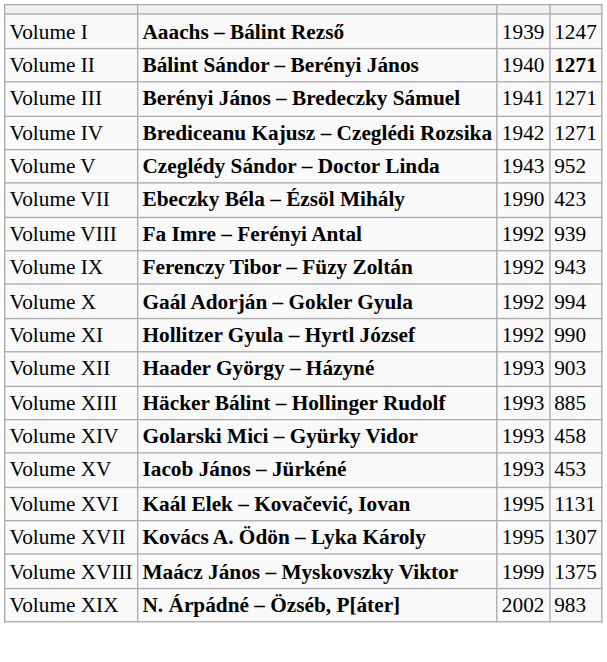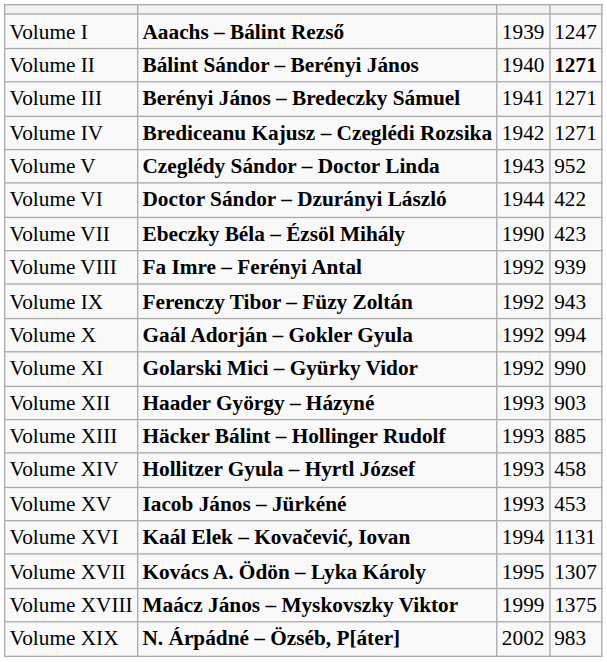+ row: Volume VI | Doctor Sándor – Dzurányi László | 1944 | 422
Volume XI | column 2: Hollitzer Gyula – Hyrtl József -> Golarski Mici – Gyürky Vidor
Volume XIV | column 2: Golarski Mici – Gyürky Vidor -> Hollitzer Gyula – Hyrtl József
Volume XVI | column 3: 1995 -> 1994
